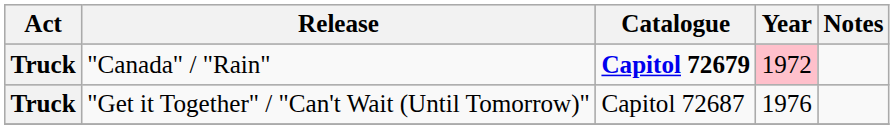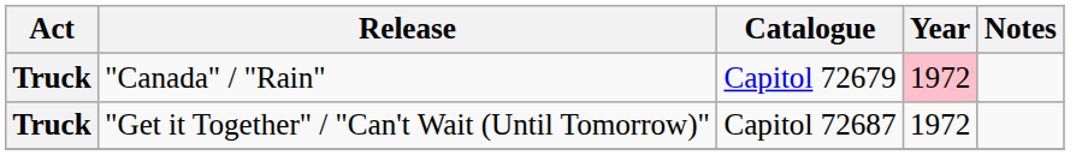"Canada" / "Rain" | Catalogue: bold -> normal
"Get it Together" / "Can't Wait (Until Tomorrow)" | Year: 1976 -> 1972
